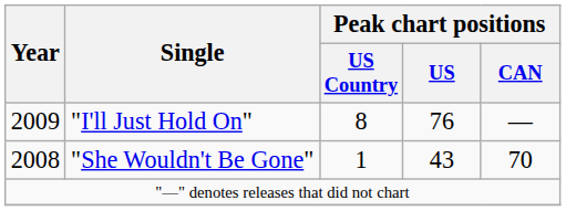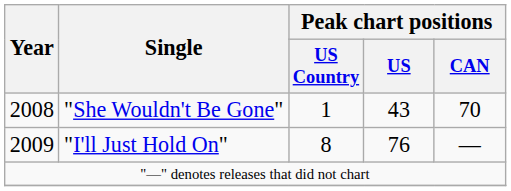rows swapped: "She Wouldn't Be Gone" <-> "I'll Just Hold On"
